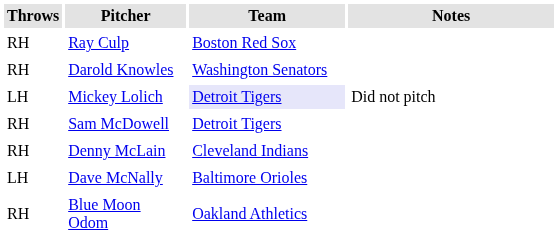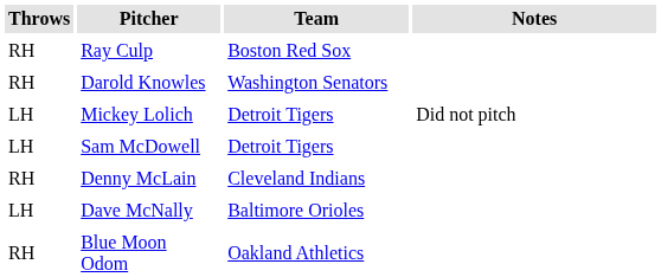Mickey Lolich | Team: lavender background -> no background
Sam McDowell | Throws: RH -> LH
